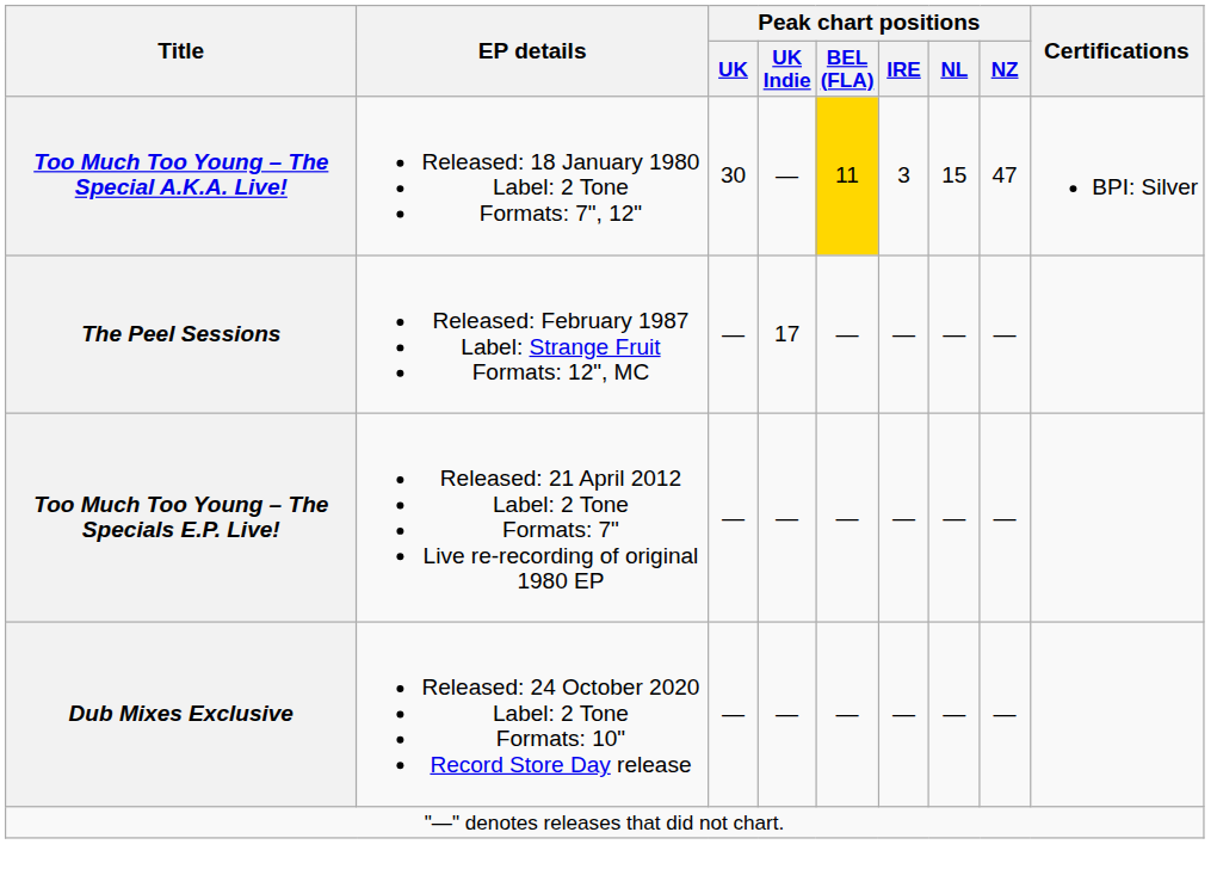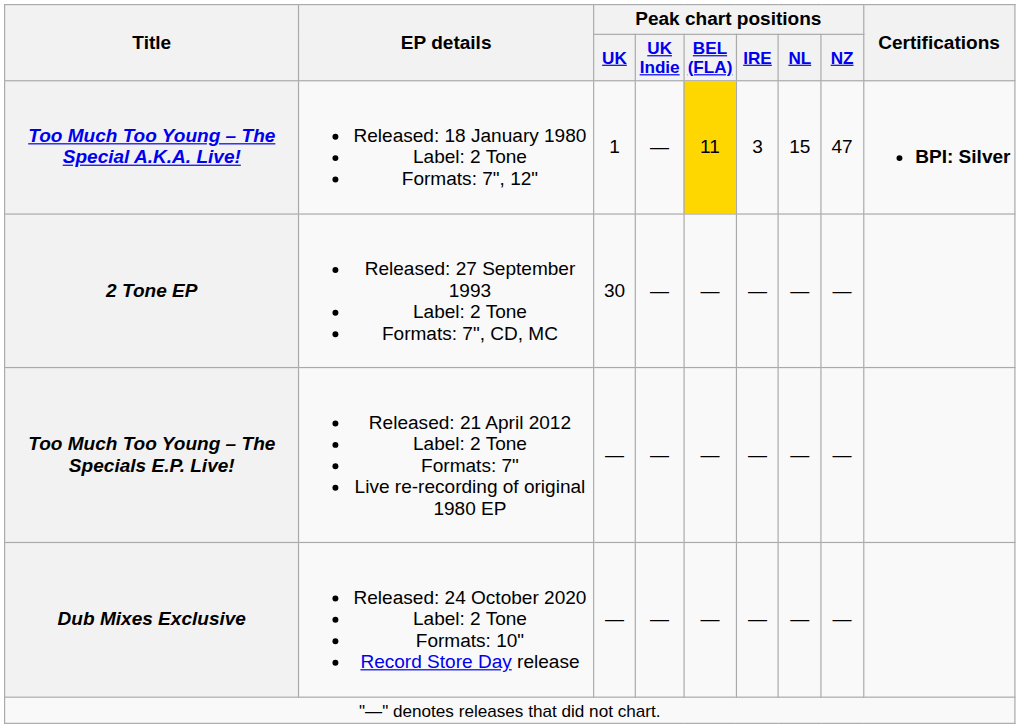Too Much Too Young – The Special A.K.A. Live! | Peak chart positions / UK: 30 -> 1
Too Much Too Young – The Special A.K.A. Live! | Certifications: normal -> bold
- row: The Peel Sessions | Released: February 1987 Label: Strange Fruit Formats: 12", MC | — | 17 | — | — | — | —
+ row: 2 Tone EP | Released: 27 September 1993 Label: 2 Tone Formats: 7", CD, MC | 30 | — | — | — | — | —
